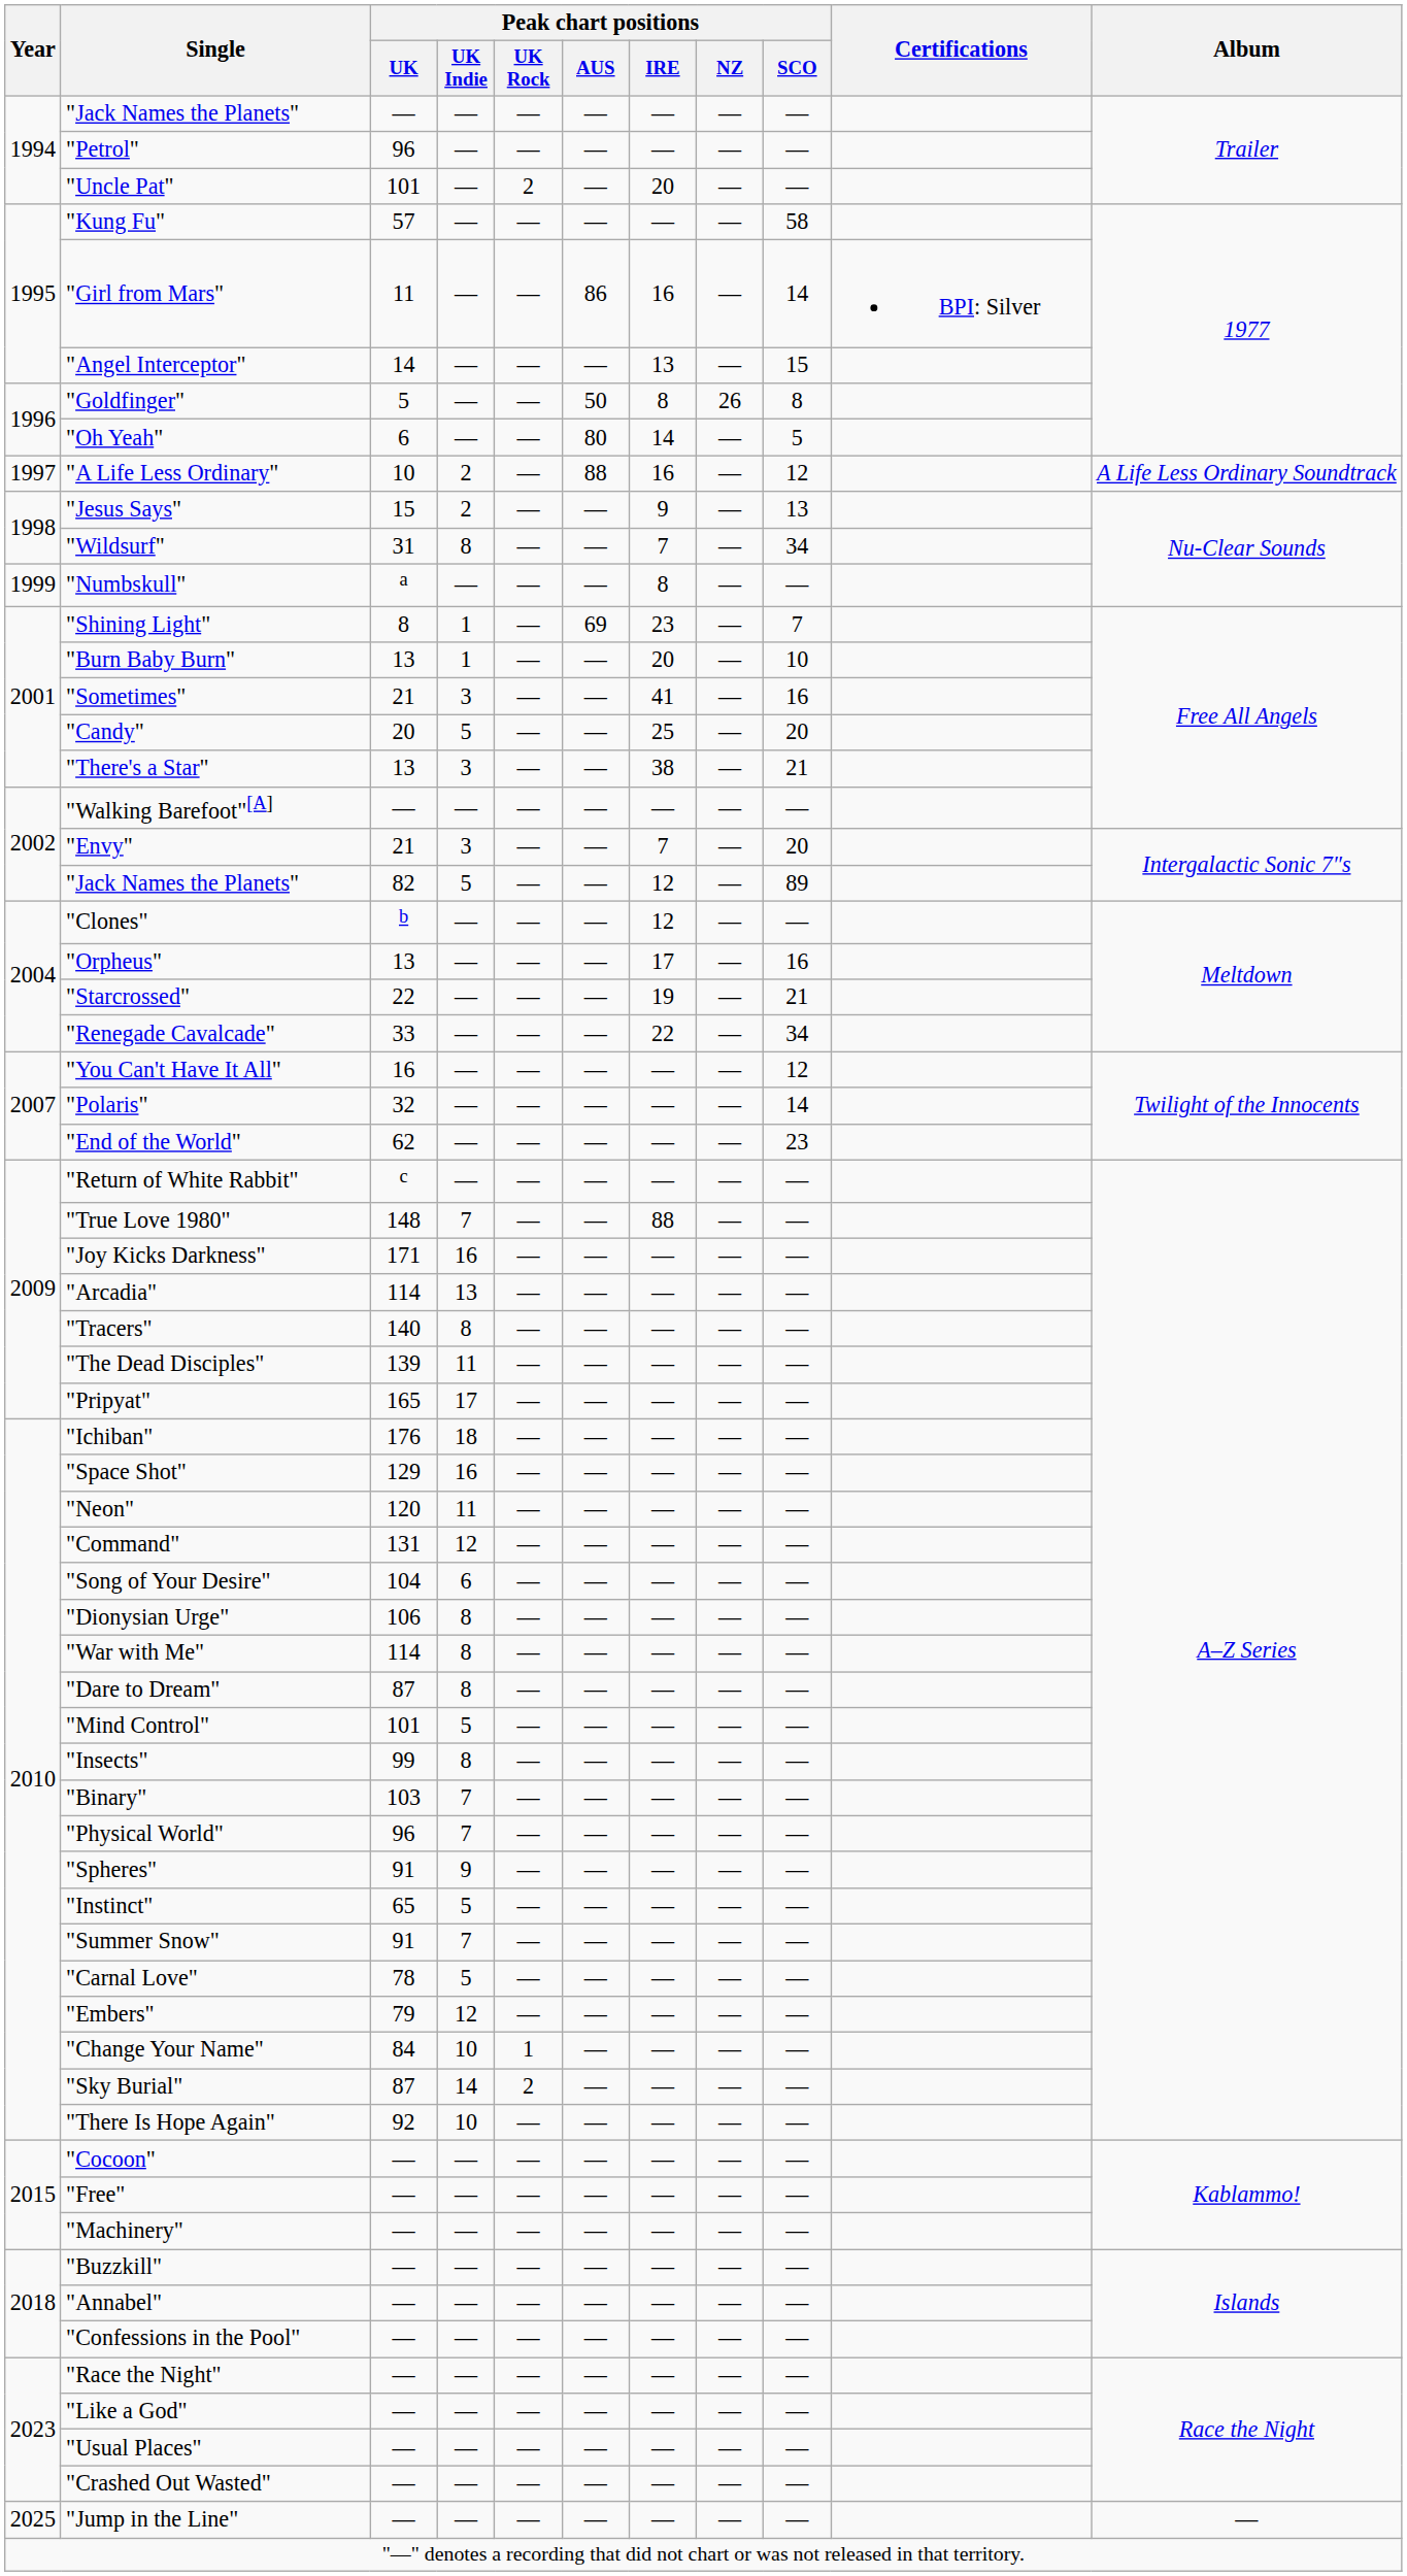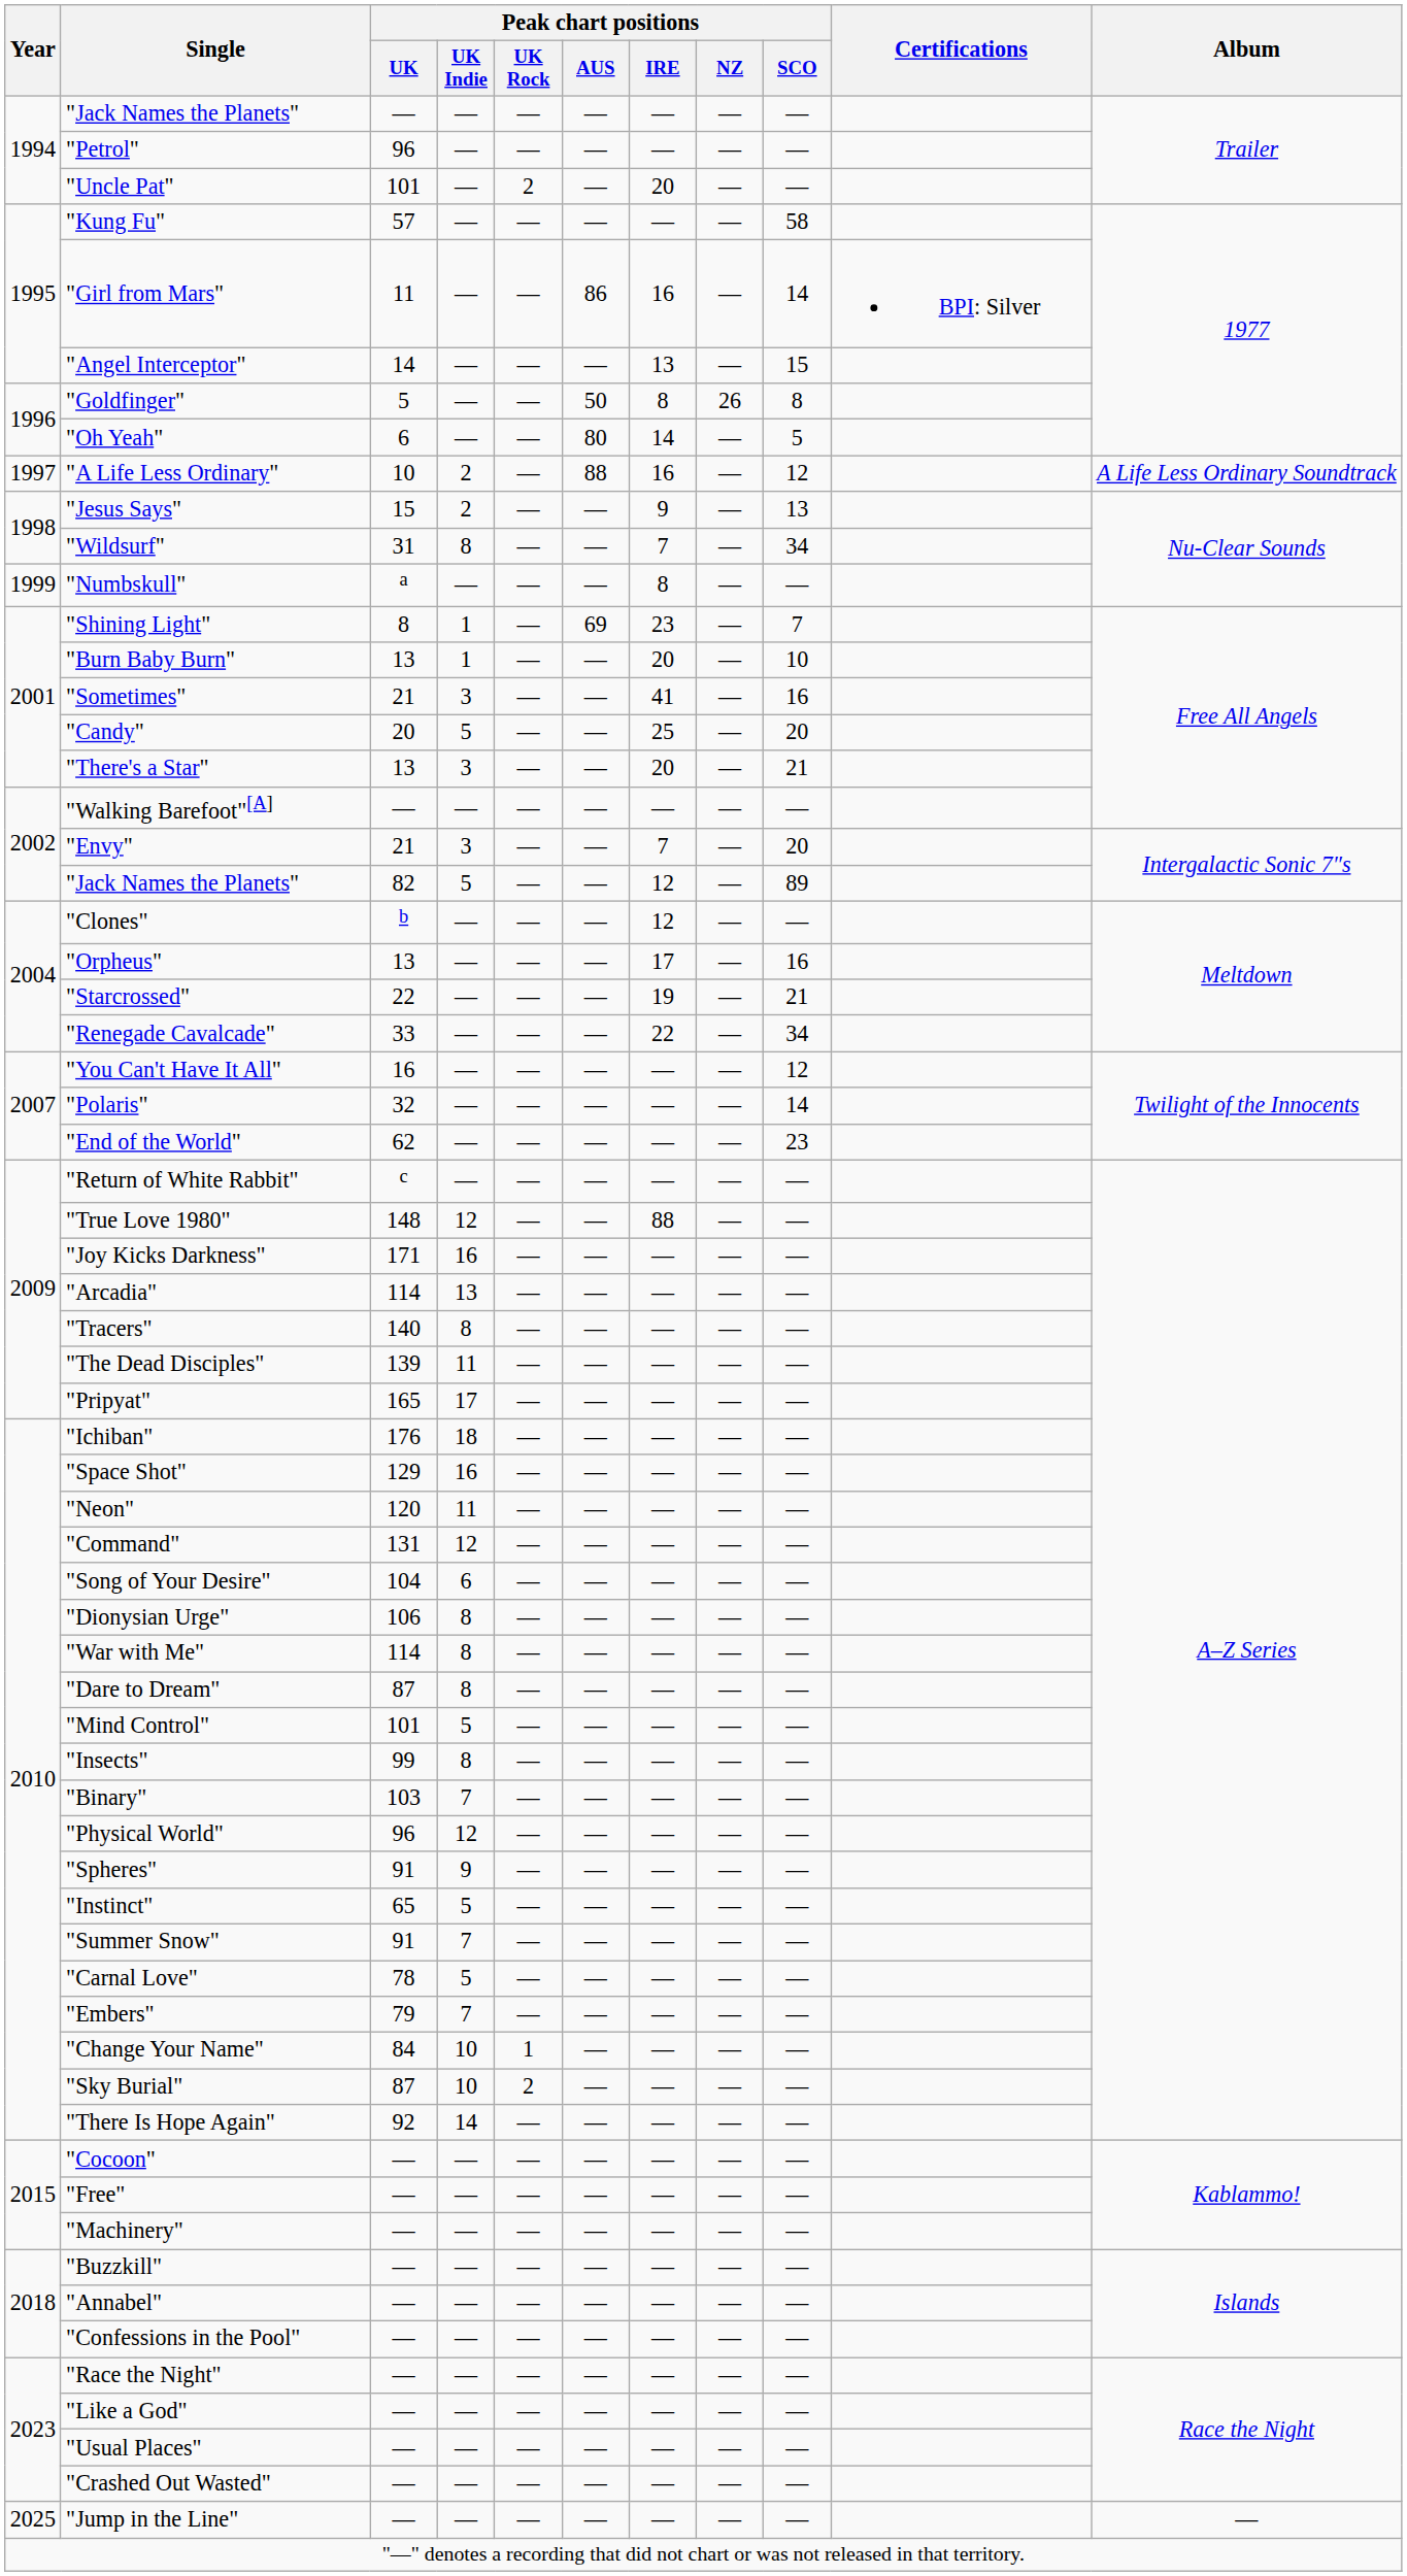"There's a Star" | Peak chart positions / IRE: 38 -> 20
"True Love 1980" | Peak chart positions / UK Indie: 7 -> 12
"Physical World" | Peak chart positions / UK Indie: 7 -> 12
"Embers" | Peak chart positions / UK Indie: 12 -> 7
"Sky Burial" | Peak chart positions / UK Indie: 14 -> 10
"There Is Hope Again" | Peak chart positions / UK Indie: 10 -> 14
